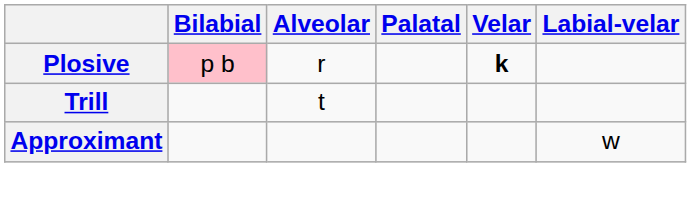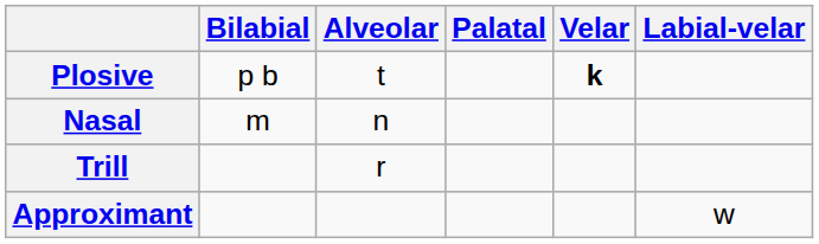Plosive | Bilabial: pink background -> no background
Plosive | Alveolar: r -> t
+ row: Nasal | m | n
Trill | Alveolar: t -> r
